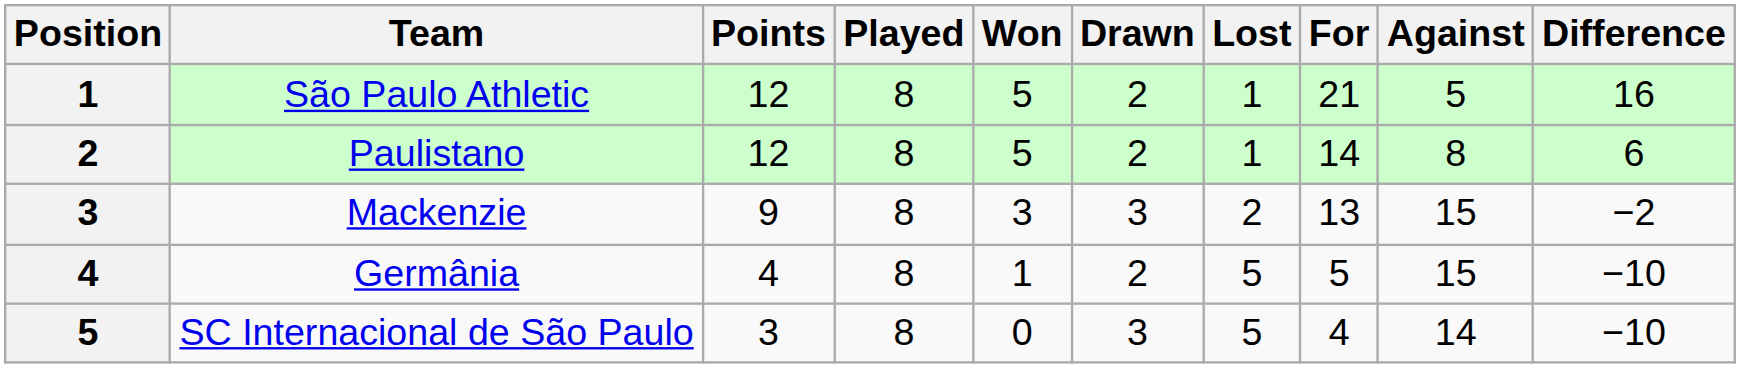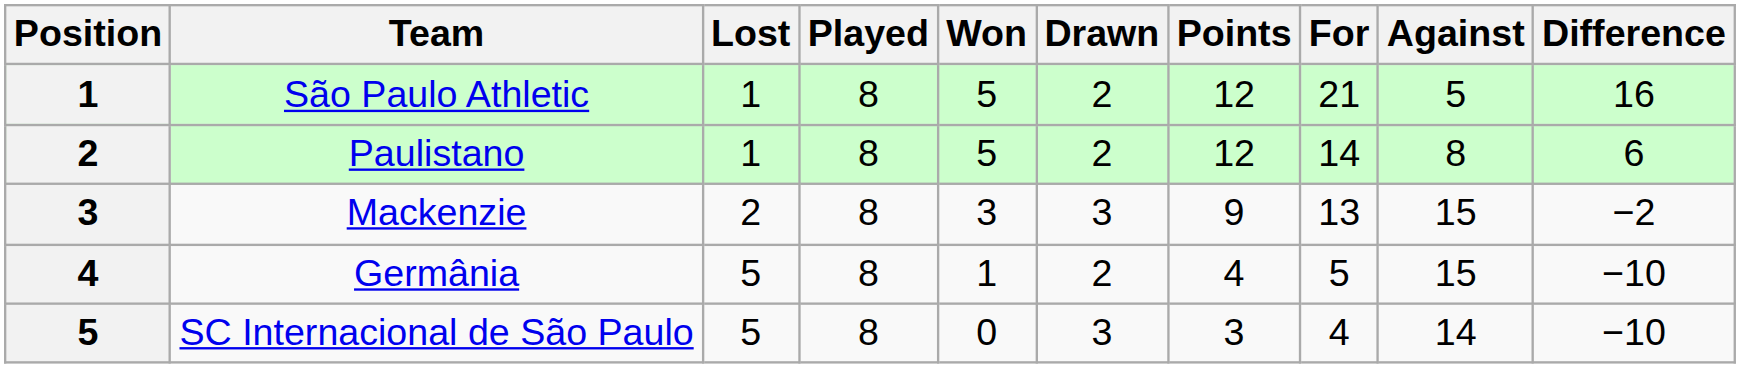columns swapped: Points <-> Lost
